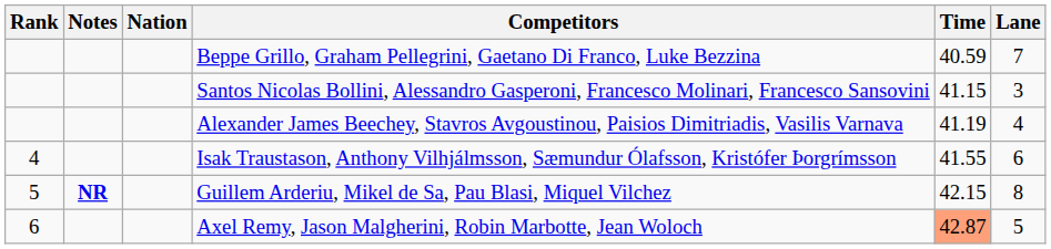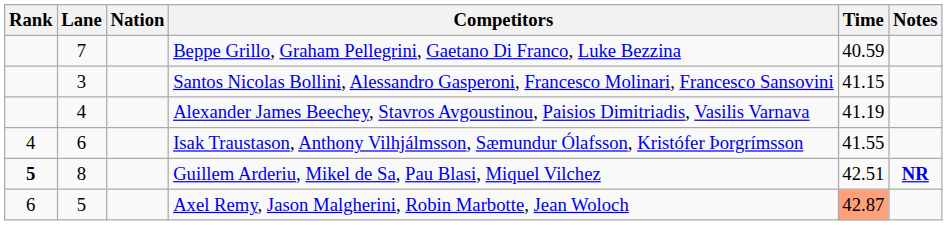columns swapped: Lane <-> Notes
Guillem Arderiu, Mikel de Sa, Pau Blasi, Miquel Vilchez | Rank: normal -> bold
Guillem Arderiu, Mikel de Sa, Pau Blasi, Miquel Vilchez | Time: 42.15 -> 42.51
